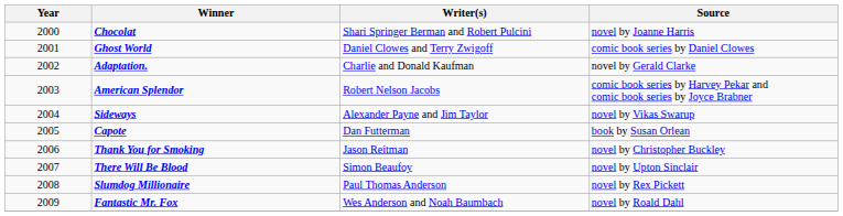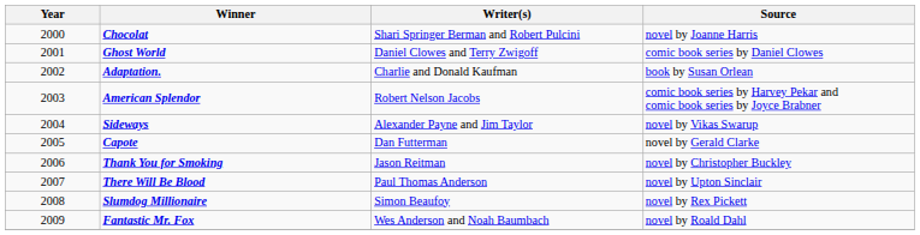Adaptation. | Source: novel by Gerald Clarke -> book by Susan Orlean
Capote | Source: book by Susan Orlean -> novel by Gerald Clarke
There Will Be Blood | Writer(s): Simon Beaufoy -> Paul Thomas Anderson
Slumdog Millionaire | Writer(s): Paul Thomas Anderson -> Simon Beaufoy
